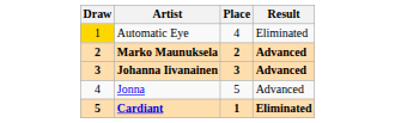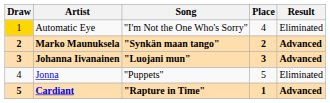+ column: Song | "I'm Not the One Who's Sorry" | "Synkän maan tango" | "Luojani mun" | "Puppets" | "Rapture in Time"
Jonna | Result: Advanced -> Eliminated
Cardiant | Result: Eliminated -> Advanced
